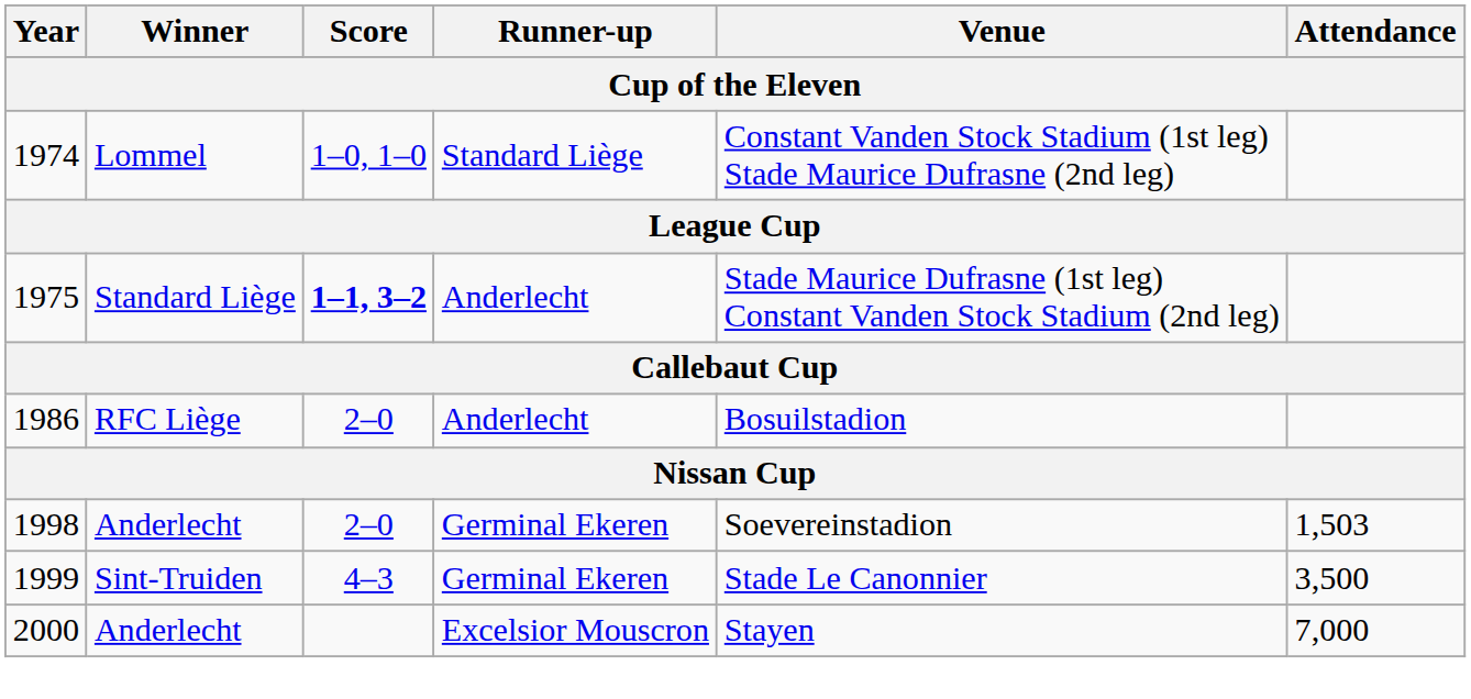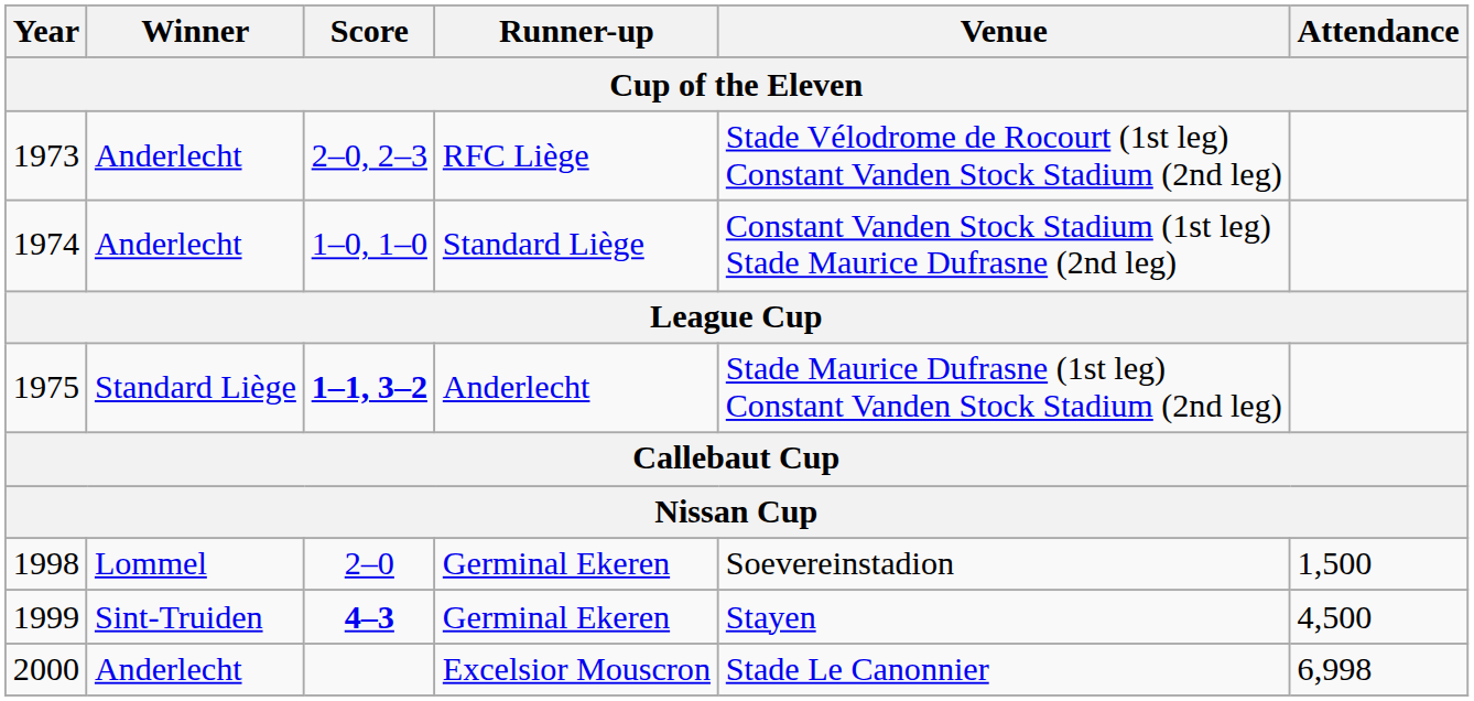+ row: 1973 | Anderlecht | 2–0, 2–3 | RFC Liège | Stade Vélodrome de Rocourt (1st leg) Constant Vanden Stock Stadium (2nd leg)
1974 | Winner: Lommel -> Anderlecht
- row: 1986 | RFC Liège | 2–0 | Anderlecht | Bosuilstadion
1998 | Winner: Anderlecht -> Lommel
1998 | Attendance: 1,503 -> 1,500
1999 | Score: normal -> bold
1999 | Venue: Stade Le Canonnier -> Stayen
1999 | Attendance: 3,500 -> 4,500
2000 | Venue: Stayen -> Stade Le Canonnier
2000 | Attendance: 7,000 -> 6,998
